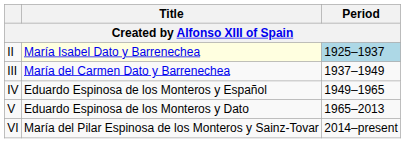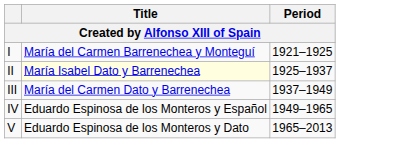+ row: I | María del Carmen Barrenechea y Monteguí | 1921–1925
II | Period: lightblue background -> no background
- row: VI | María del Pilar Espinosa de los Monteros y Sainz-Tovar | 2014–present
